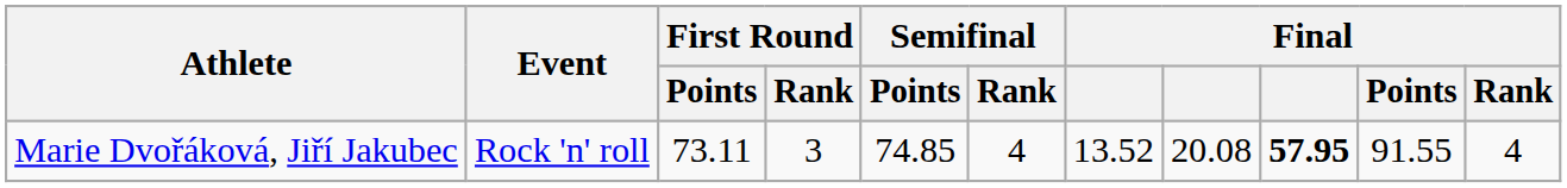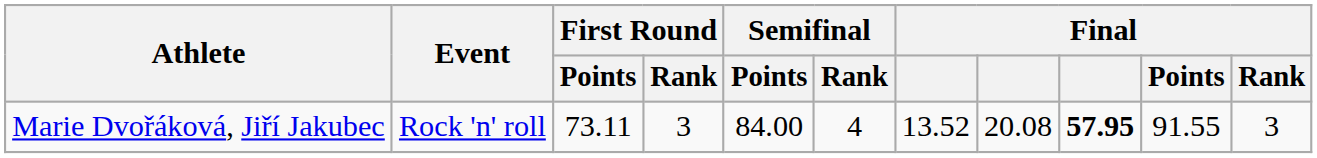Marie Dvořáková, Jiří Jakubec | Semifinal / Points: 74.85 -> 84.00
Marie Dvořáková, Jiří Jakubec | Final / Rank: 4 -> 3
